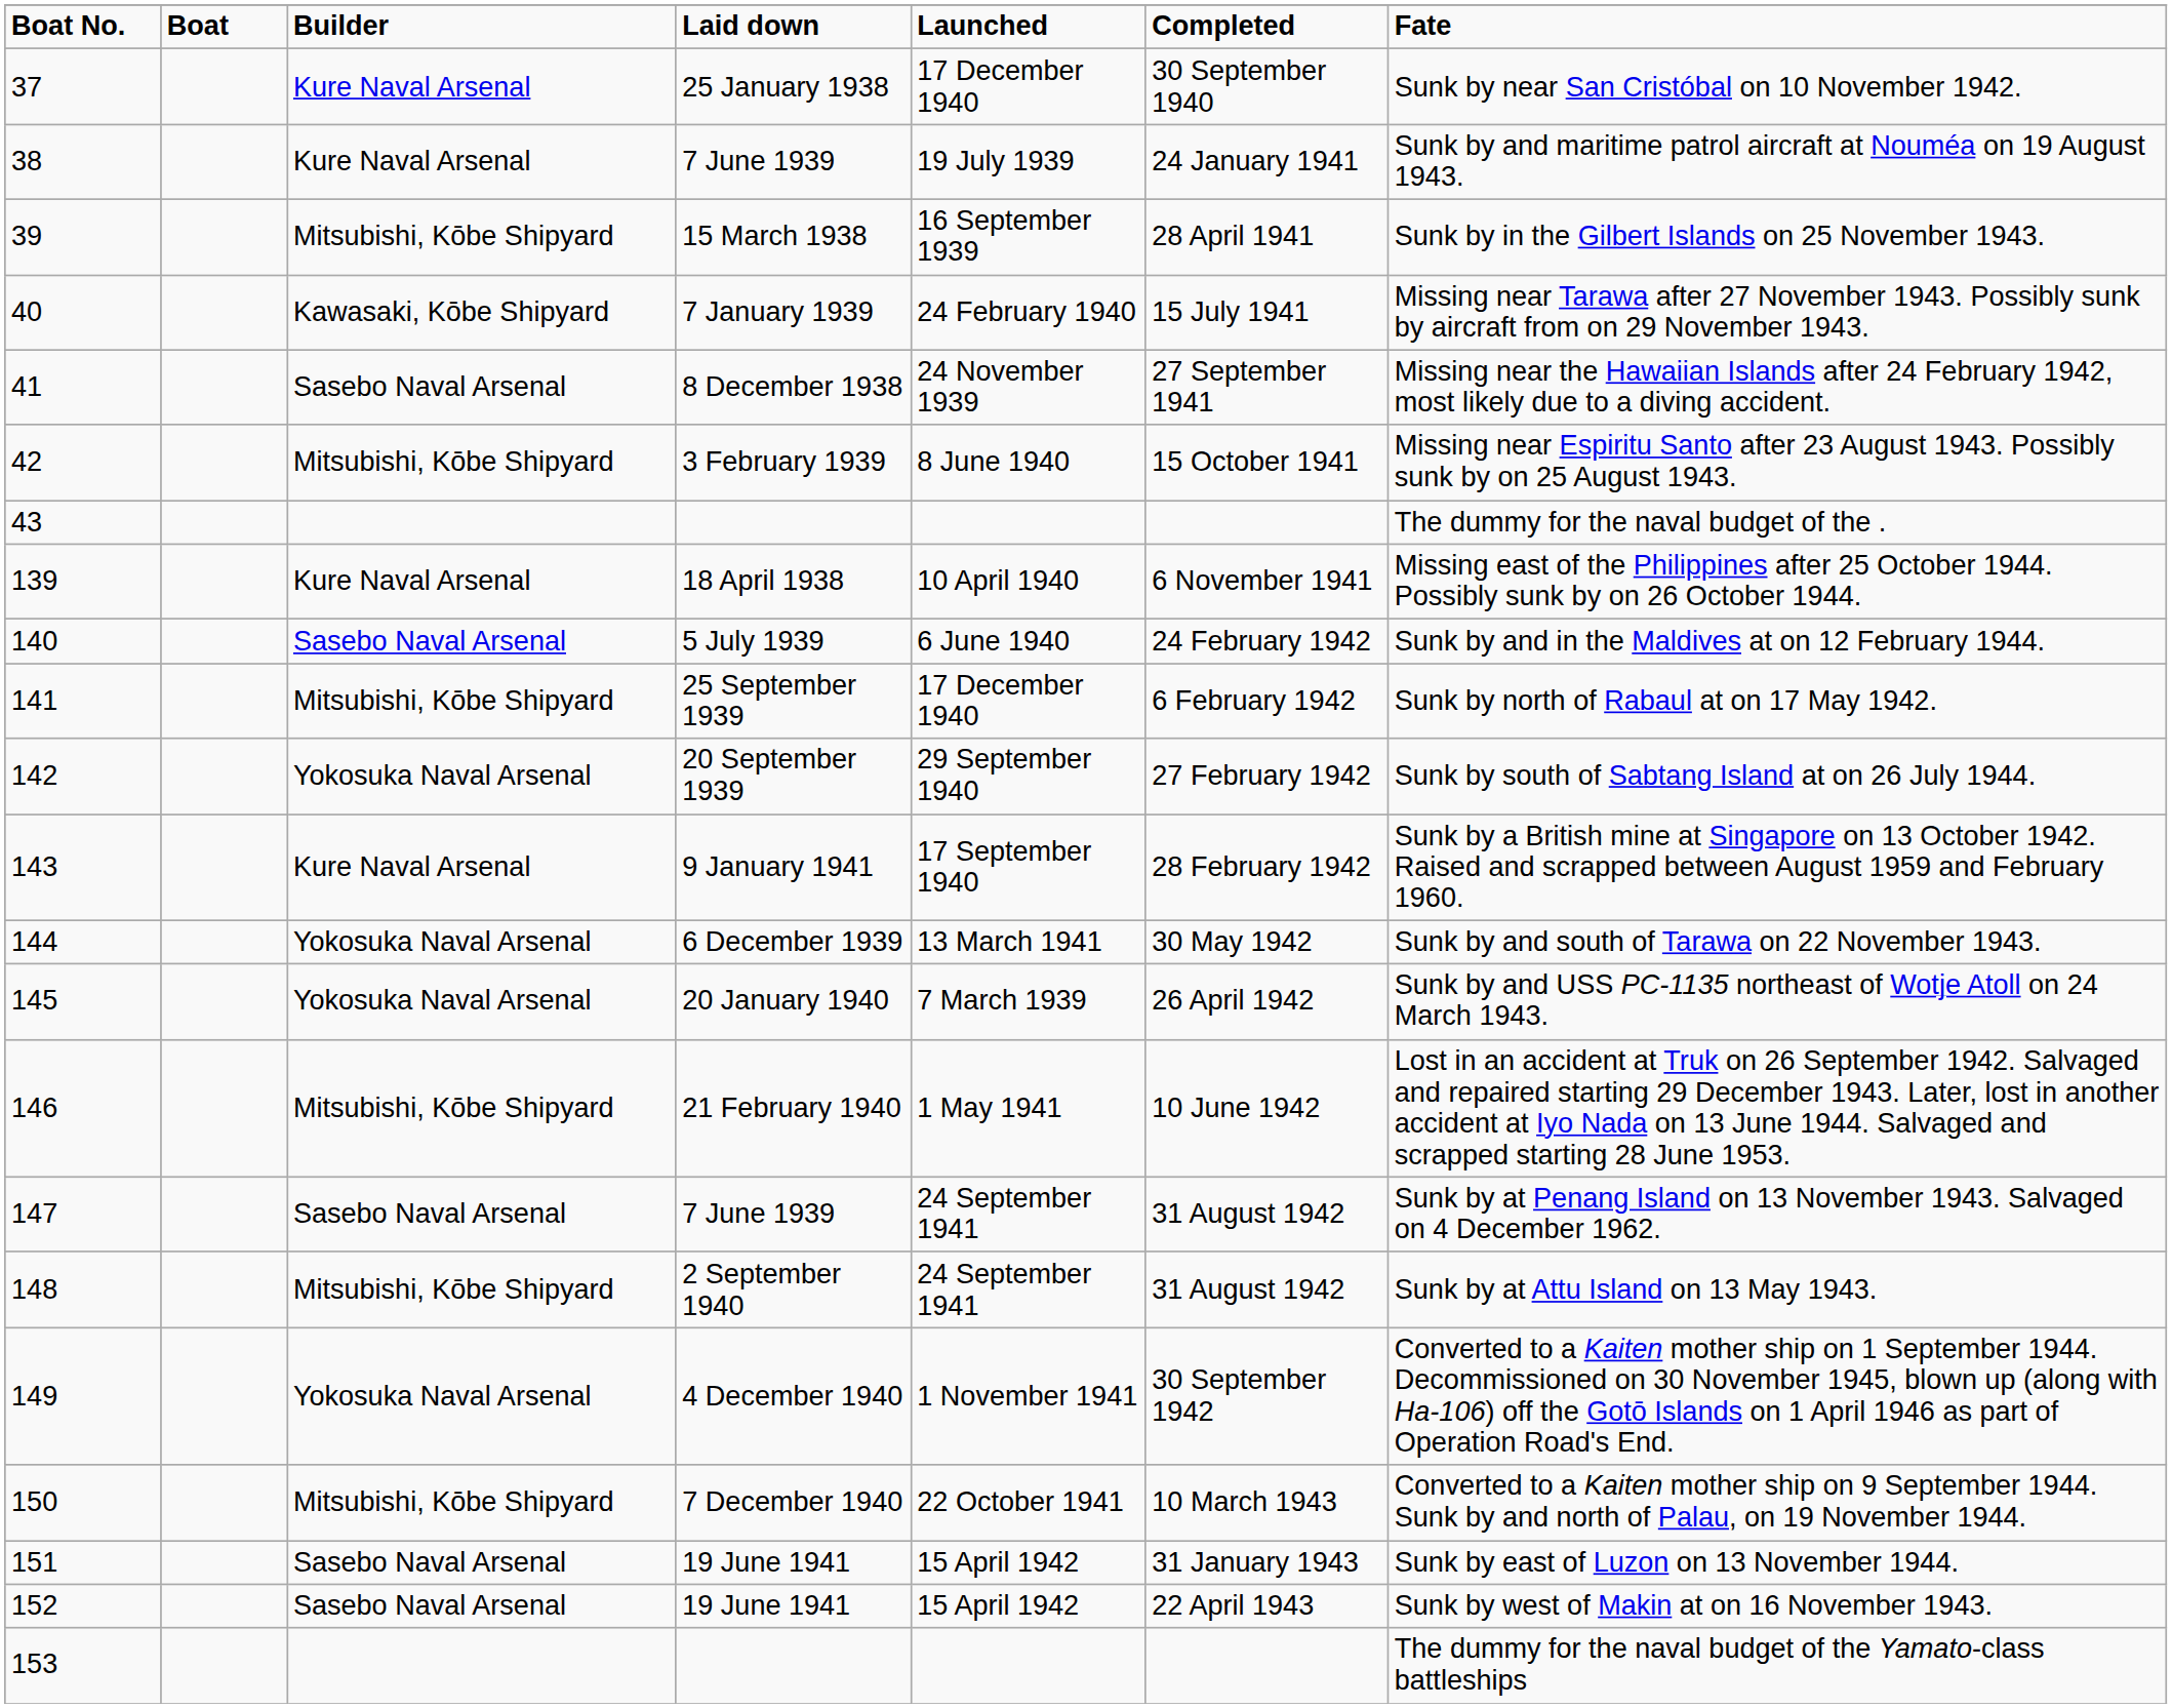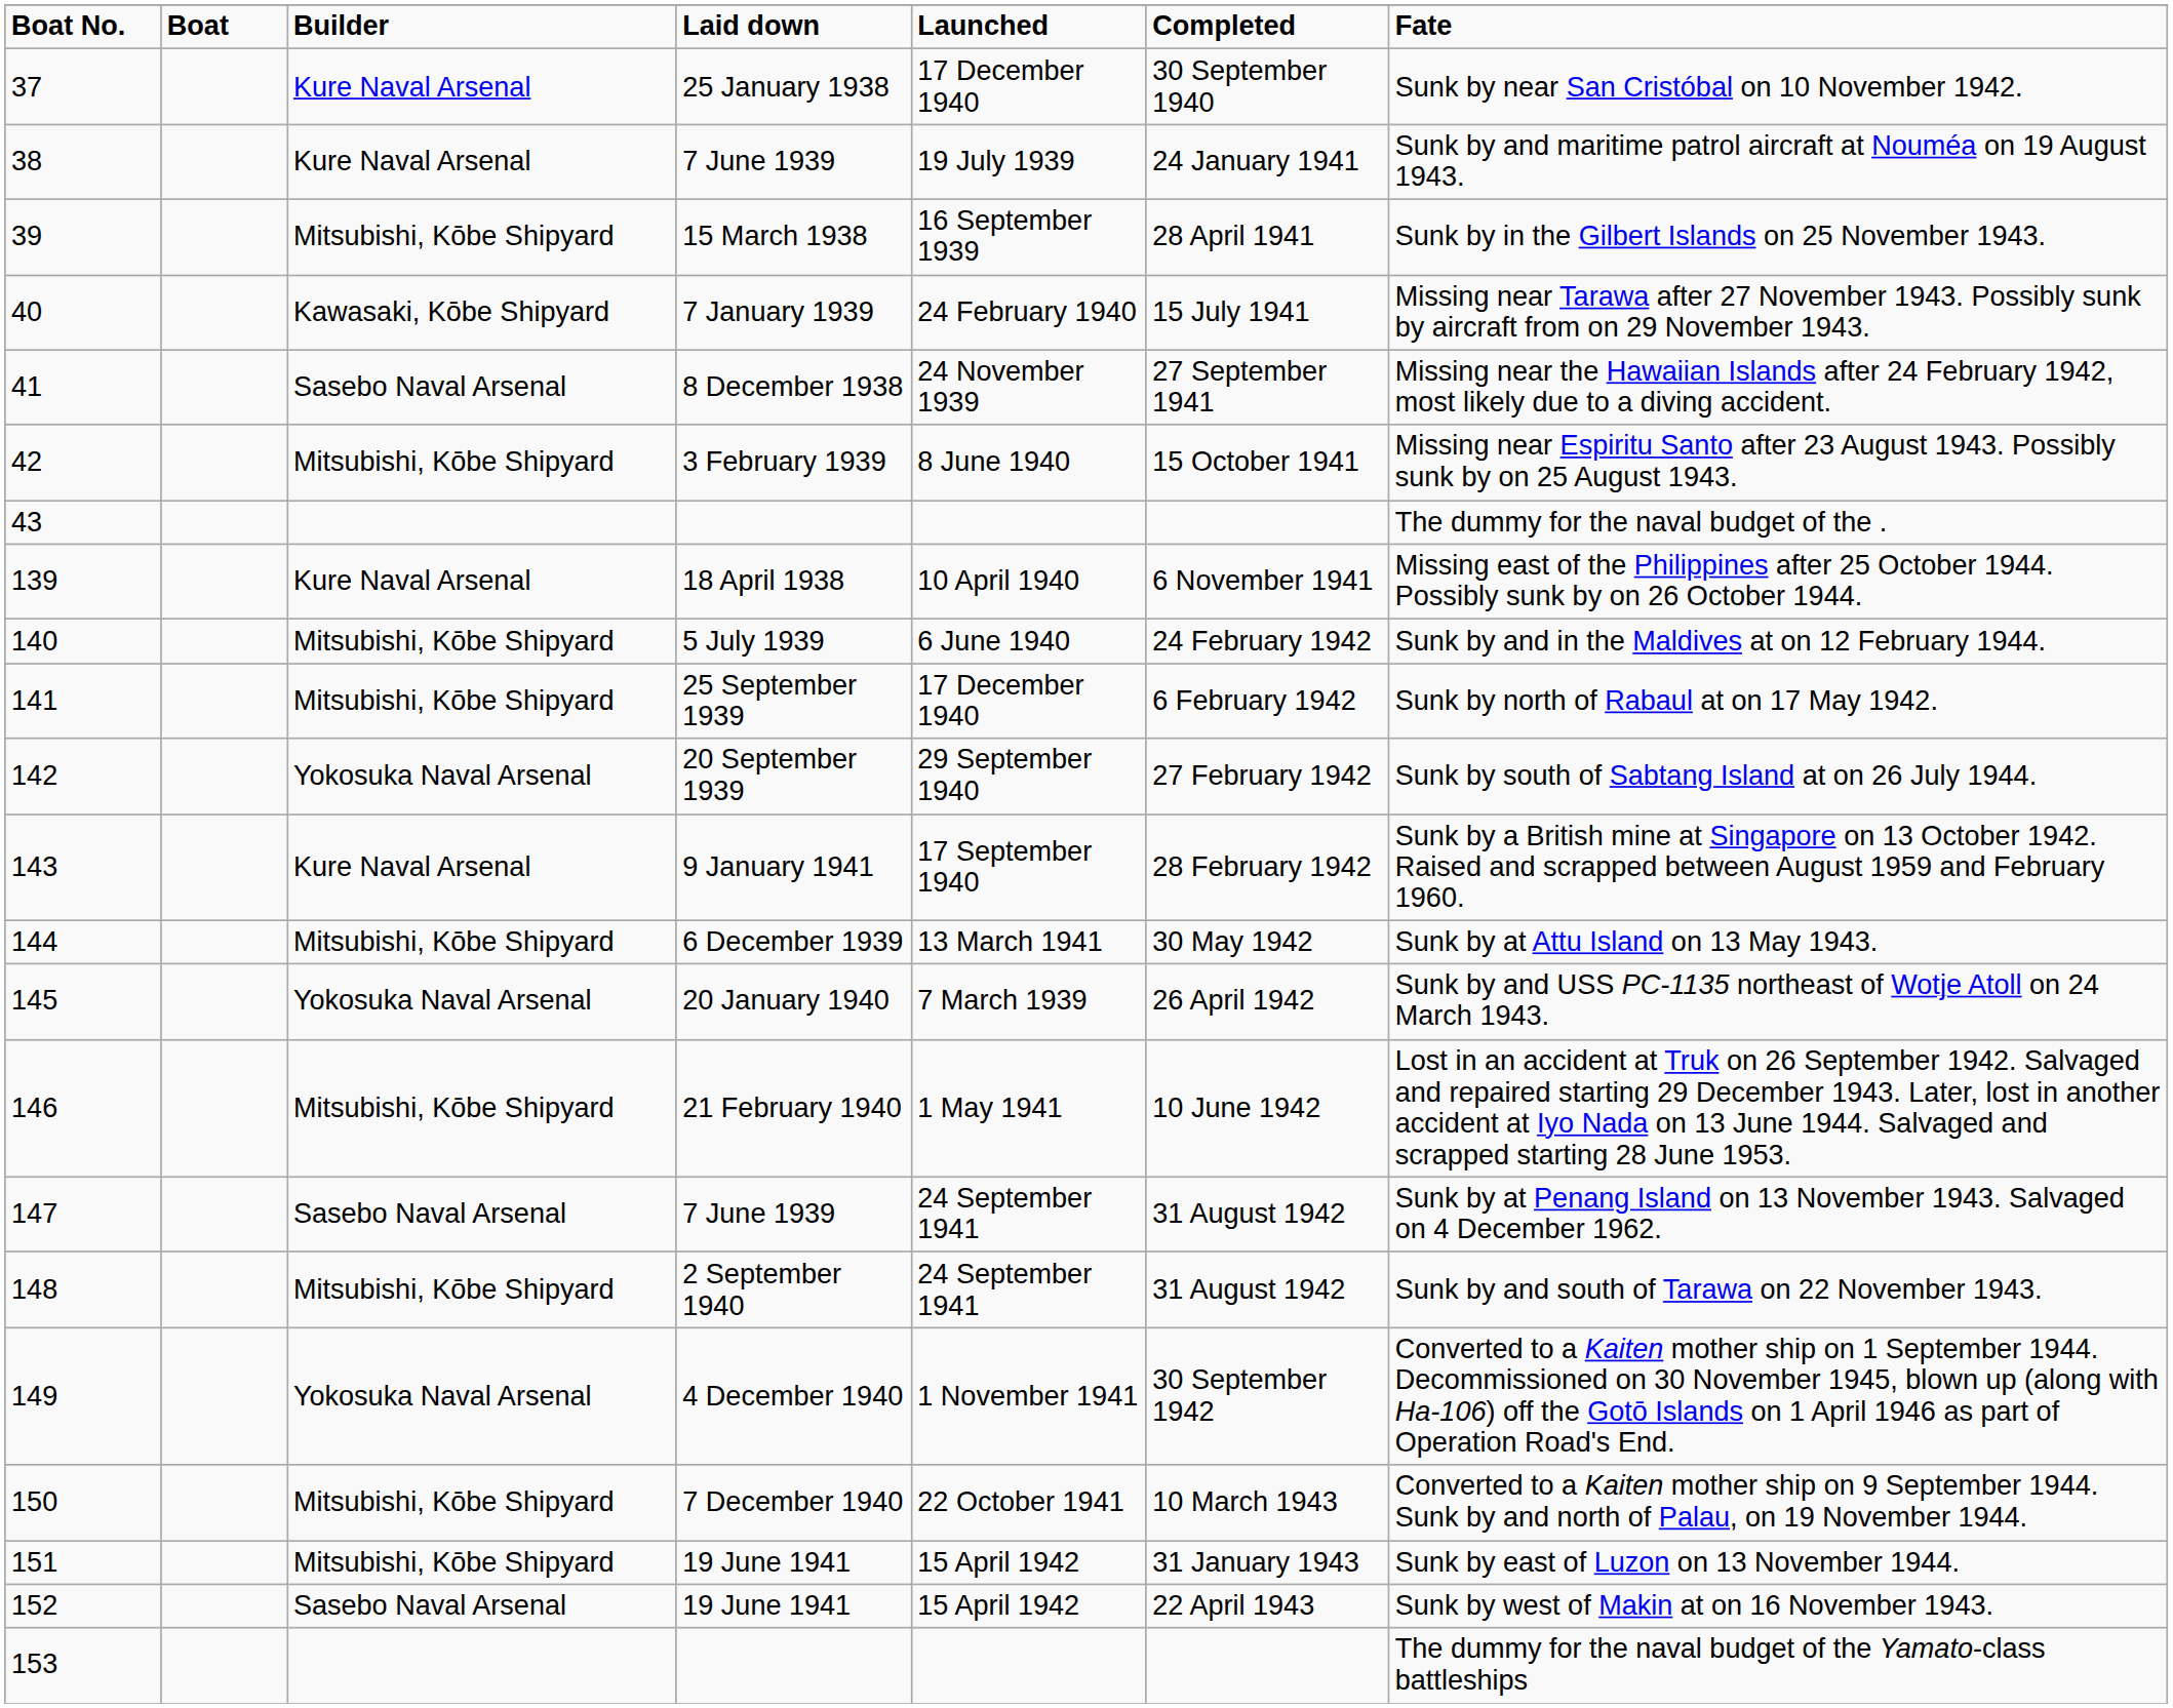140 | Builder: Sasebo Naval Arsenal -> Mitsubishi, Kōbe Shipyard
144 | Builder: Yokosuka Naval Arsenal -> Mitsubishi, Kōbe Shipyard
144 | Fate: Sunk by and south of Tarawa on 22 November 1943. -> Sunk by at Attu Island on 13 May 1943.
148 | Fate: Sunk by at Attu Island on 13 May 1943. -> Sunk by and south of Tarawa on 22 November 1943.
151 | Builder: Sasebo Naval Arsenal -> Mitsubishi, Kōbe Shipyard
